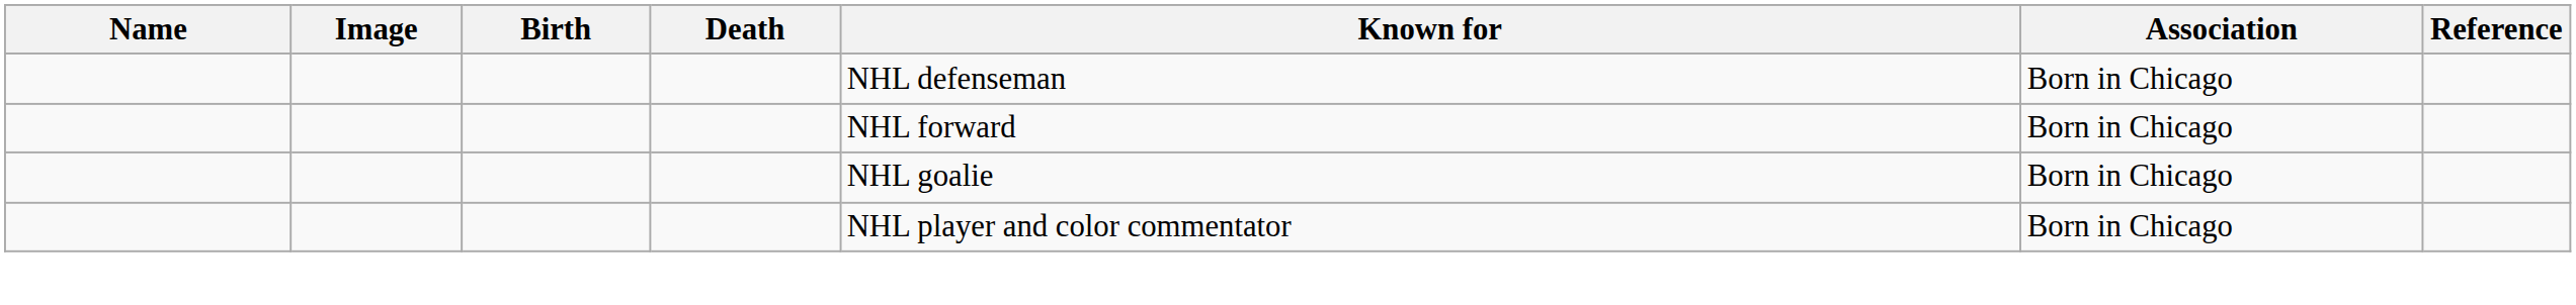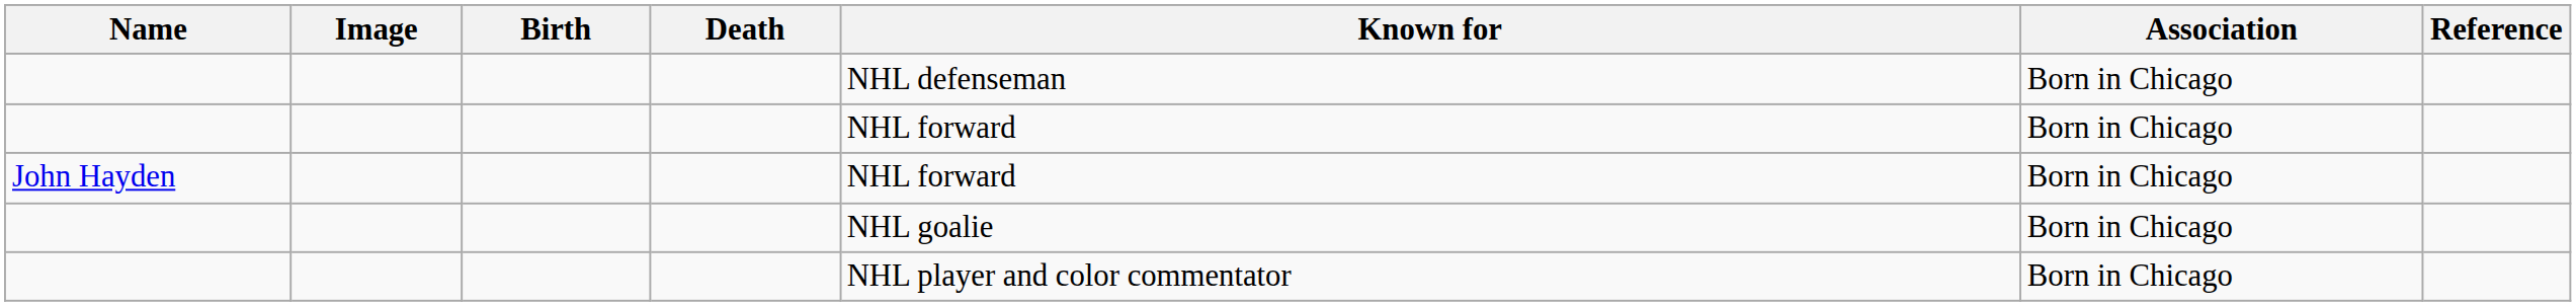+ row: John Hayden | NHL forward | Born in Chicago
